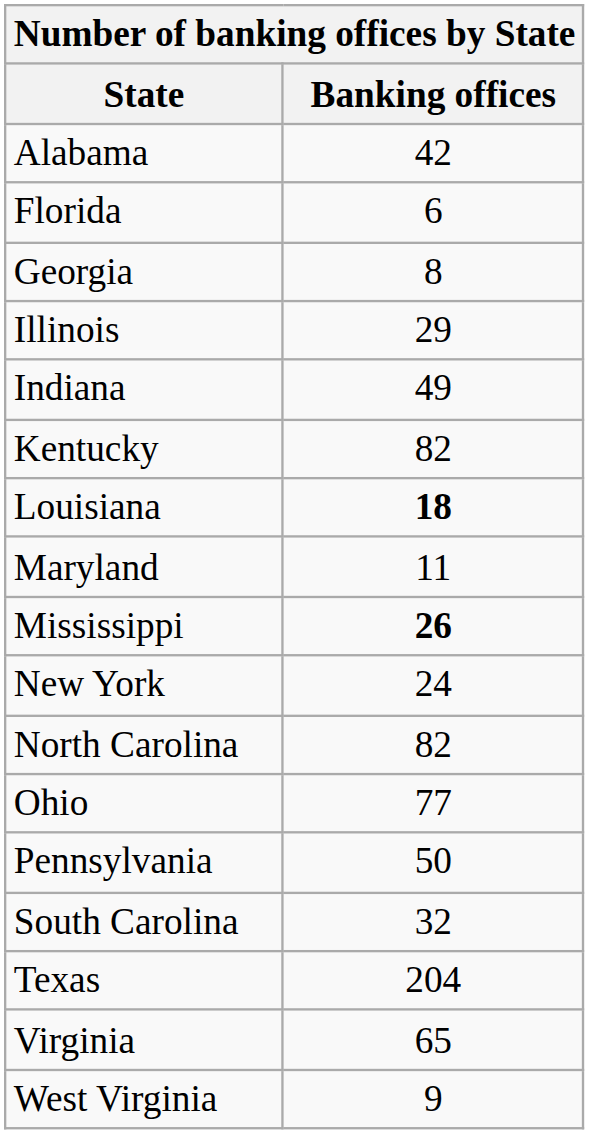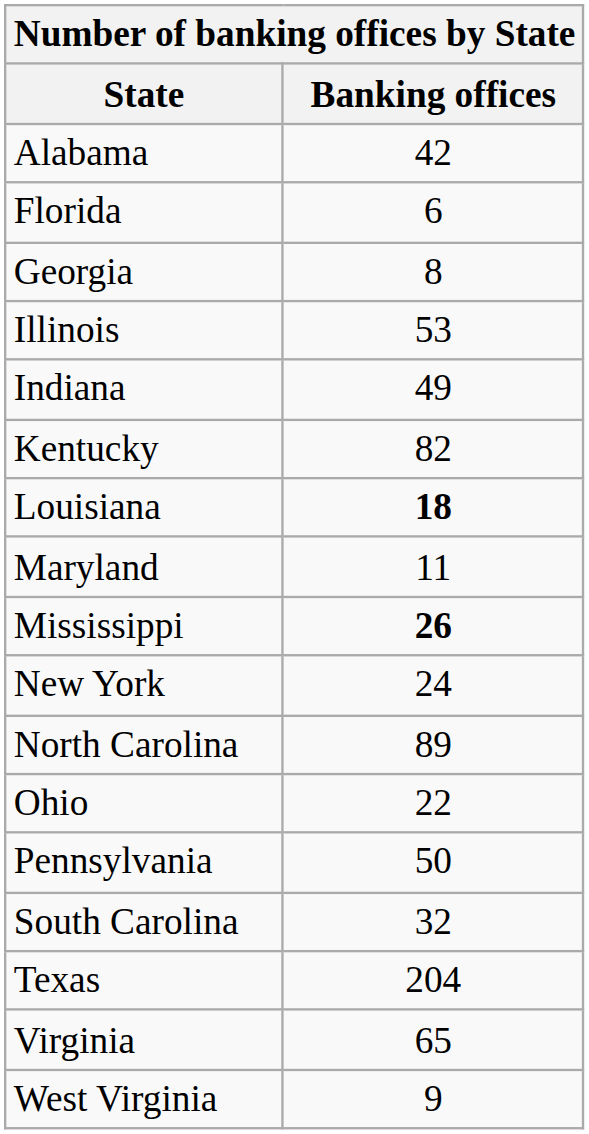Illinois | Banking offices: 29 -> 53
North Carolina | Banking offices: 82 -> 89
Ohio | Banking offices: 77 -> 22
